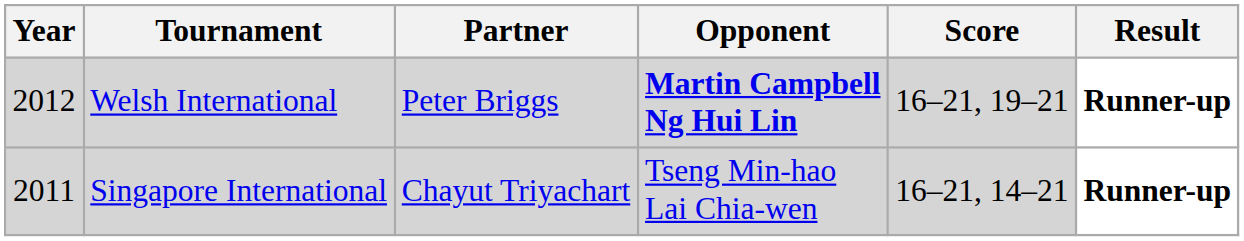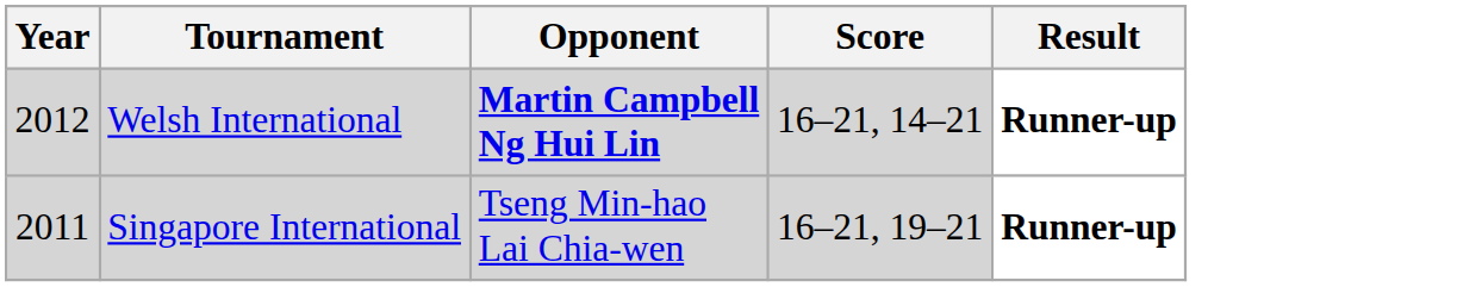- column: Partner | Peter Briggs | Chayut Triyachart
Welsh International | Score: 16–21, 19–21 -> 16–21, 14–21
Singapore International | Score: 16–21, 14–21 -> 16–21, 19–21
